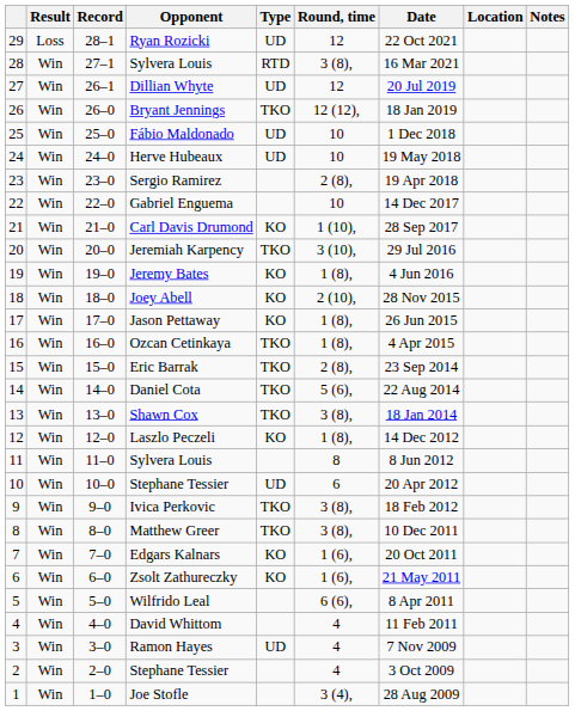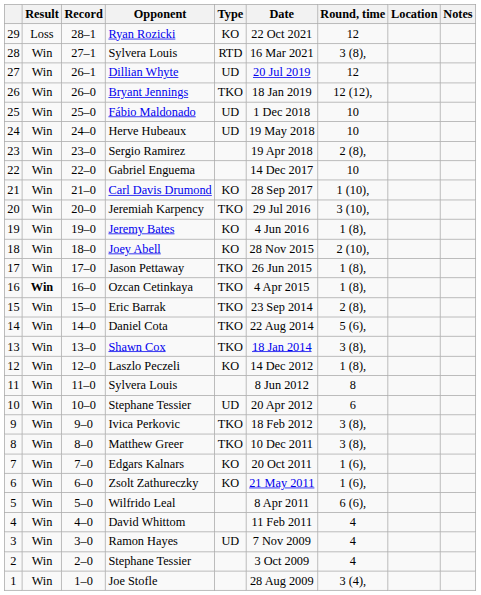columns swapped: Round, time <-> Date
Ryan Rozicki | Type: UD -> KO
Jason Pettaway | Type: KO -> TKO
Ozcan Cetinkaya | Result: normal -> bold
